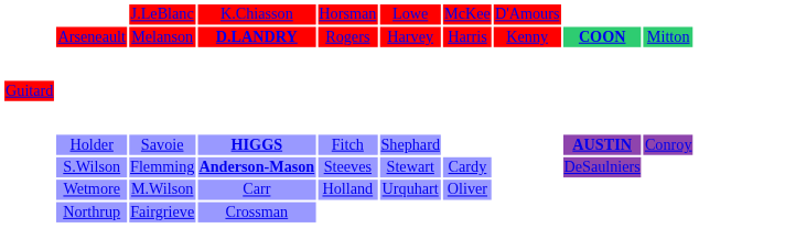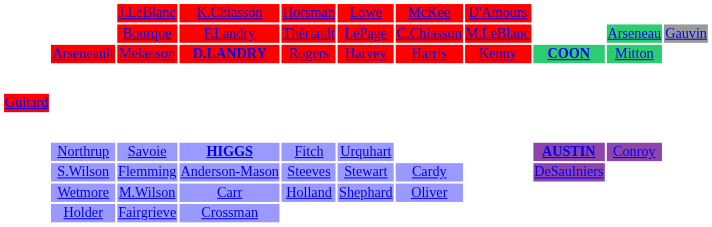+ row: Bourque | F.Landry | Thériault | LePage | C.Chiasson | M.LeBlanc | Arseneau | Gauvin
Savoie | column 2: Holder -> Northrup
Savoie | column 6: Shephard -> Urquhart
Flemming | column 4: bold -> normal
M.Wilson | column 6: Urquhart -> Shephard
Fairgrieve | column 2: Northrup -> Holder
